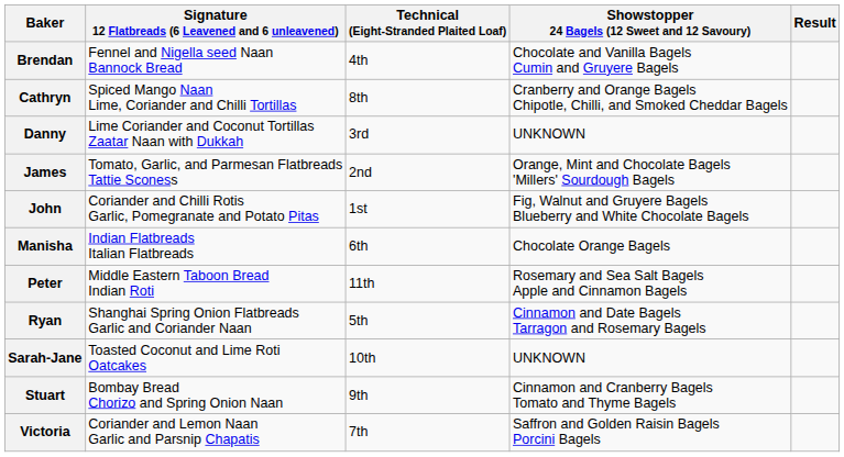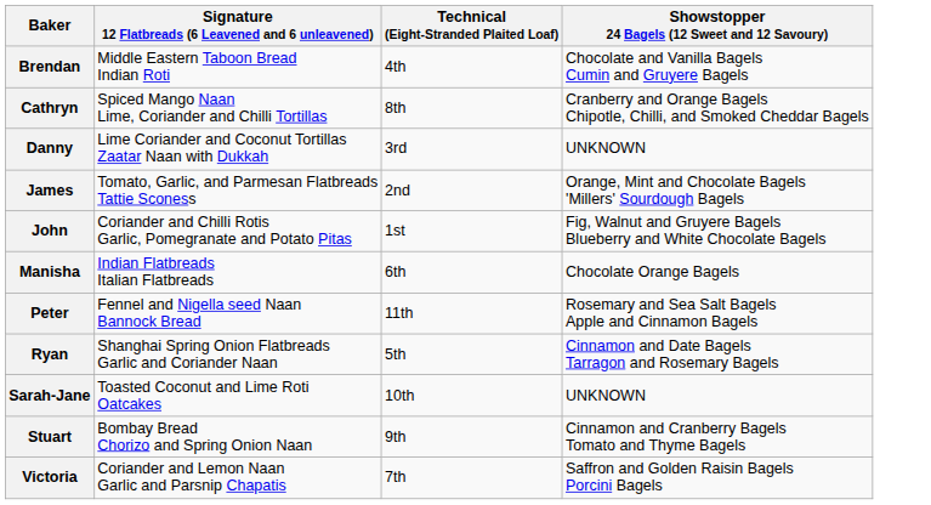- column: Result
Brendan | Signature 12 Flatbreads (6 Leavened and 6 unleavened): Fennel and Nigella seed Naan Bannock Bread -> Middle Eastern Taboon Bread Indian Roti
Peter | Signature 12 Flatbreads (6 Leavened and 6 unleavened): Middle Eastern Taboon Bread Indian Roti -> Fennel and Nigella seed Naan Bannock Bread
